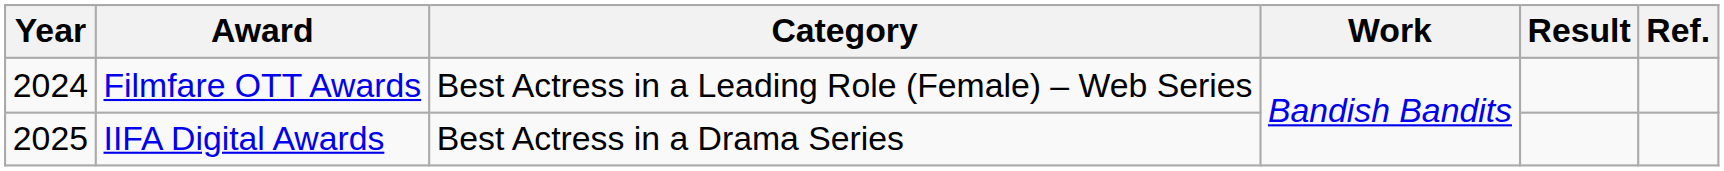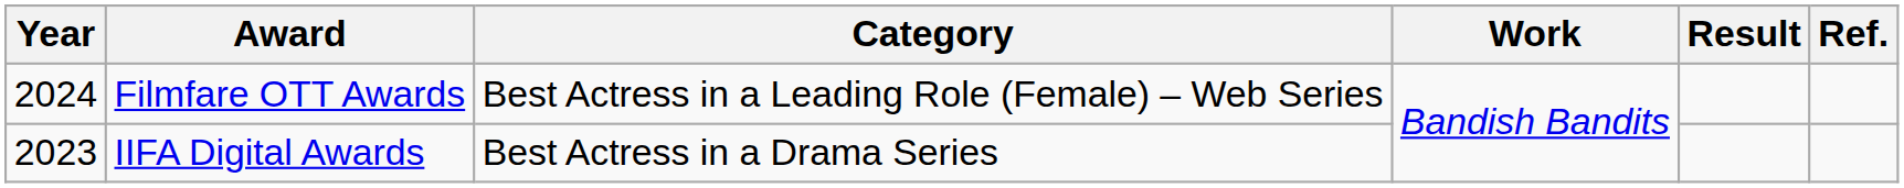IIFA Digital Awards | Year: 2025 -> 2023
